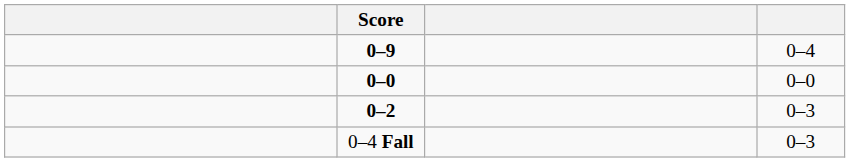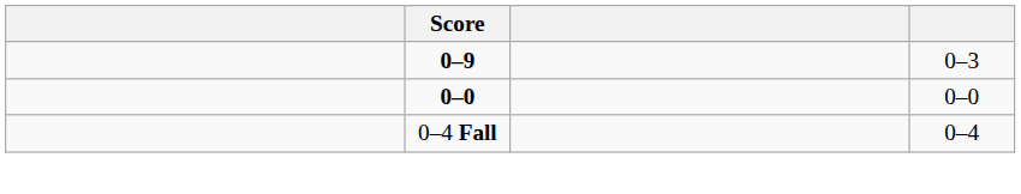0–9 | column 4: 0–4 -> 0–3
- row: 0–2 | 0–3
0–4 Fall | column 4: 0–3 -> 0–4
